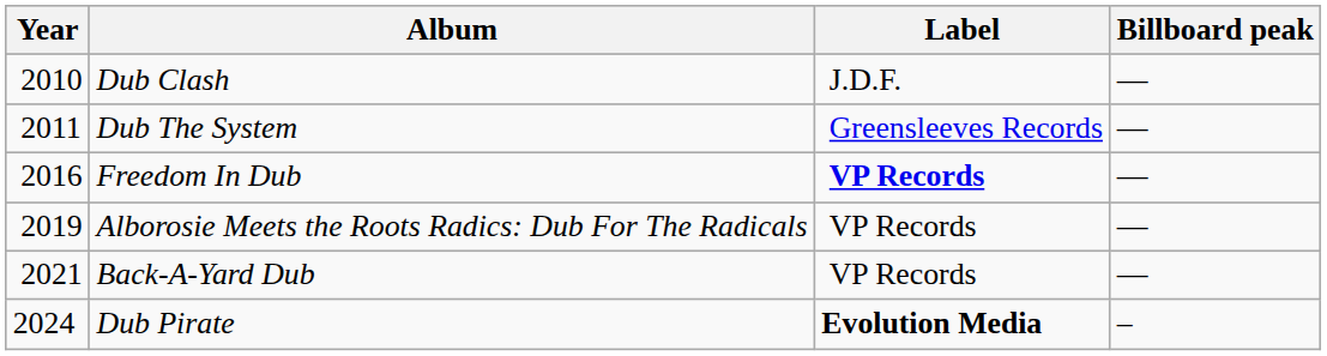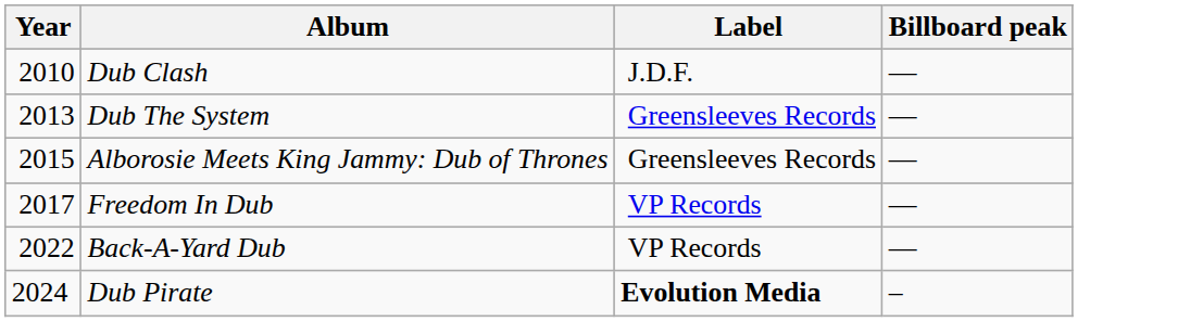Dub The System | Year: 2011 -> 2013
+ row: 2015 | Alborosie Meets King Jammy: Dub of Thrones | Greensleeves Records | —
Freedom In Dub | Year: 2016 -> 2017
Freedom In Dub | Label: bold -> normal
- row: 2019 | Alborosie Meets the Roots Radics: Dub For The Radicals | VP Records | —
Back-A-Yard Dub | Year: 2021 -> 2022
